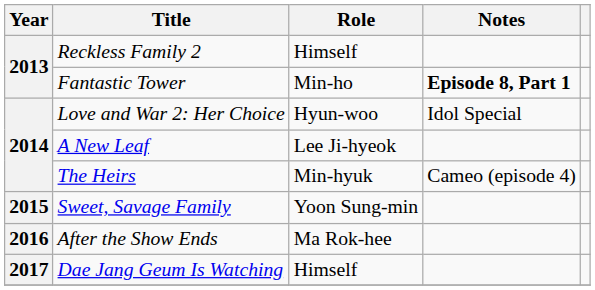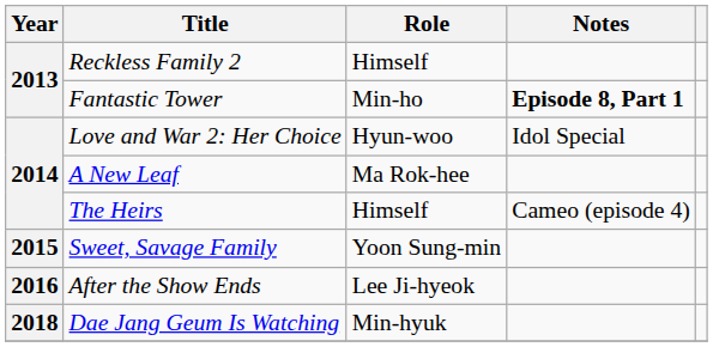A New Leaf | Role: Lee Ji-hyeok -> Ma Rok-hee
The Heirs | Role: Min-hyuk -> Himself
After the Show Ends | Role: Ma Rok-hee -> Lee Ji-hyeok
Dae Jang Geum Is Watching | Year: 2017 -> 2018
Dae Jang Geum Is Watching | Role: Himself -> Min-hyuk
